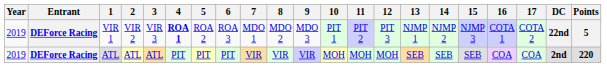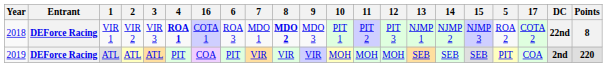columns swapped: 5 <-> 16
VIR 1 | Year: 2019 -> 2018
VIR 1 | 8: normal -> bold
VIR 1 | Points: 5 -> 8
